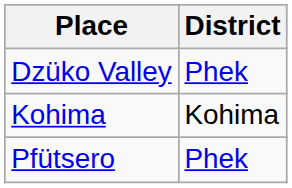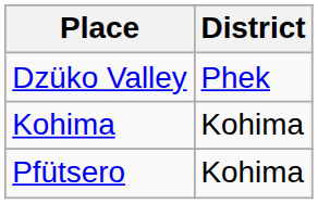Pfütsero | District: Phek -> Kohima
